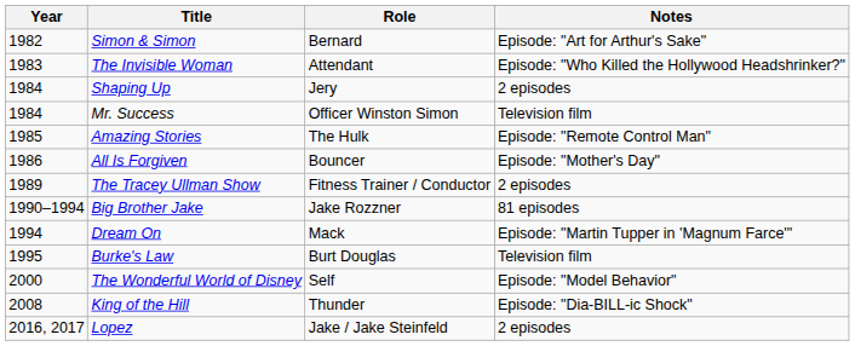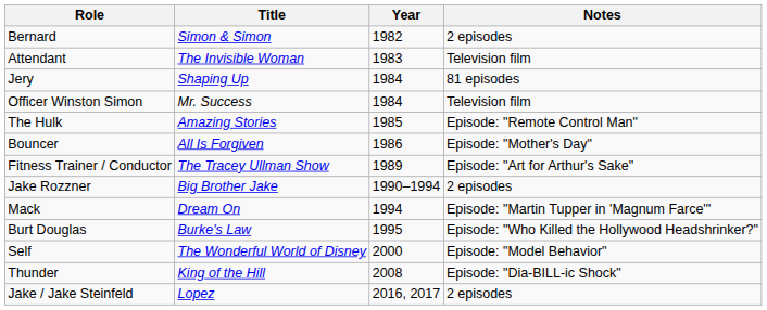columns swapped: Year <-> Role
Simon & Simon | Notes: Episode: "Art for Arthur's Sake" -> 2 episodes
The Invisible Woman | Notes: Episode: "Who Killed the Hollywood Headshrinker?" -> Television film
Shaping Up | Notes: 2 episodes -> 81 episodes
The Tracey Ullman Show | Notes: 2 episodes -> Episode: "Art for Arthur's Sake"
Big Brother Jake | Notes: 81 episodes -> 2 episodes
Burke's Law | Notes: Television film -> Episode: "Who Killed the Hollywood Headshrinker?"
